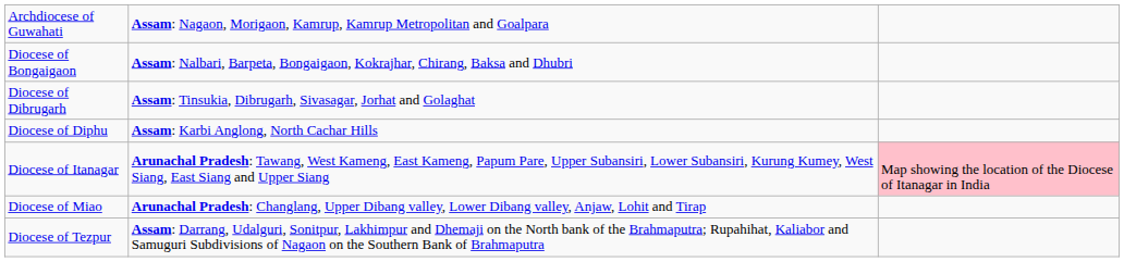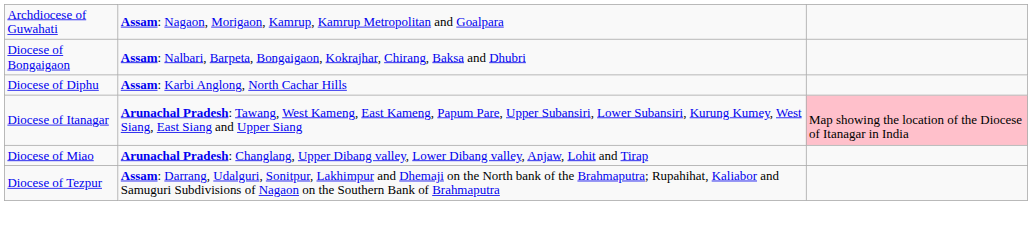- row: Diocese of Dibrugarh | Assam: Tinsukia, Dibrugarh, Sivasagar, Jorhat and Golaghat
